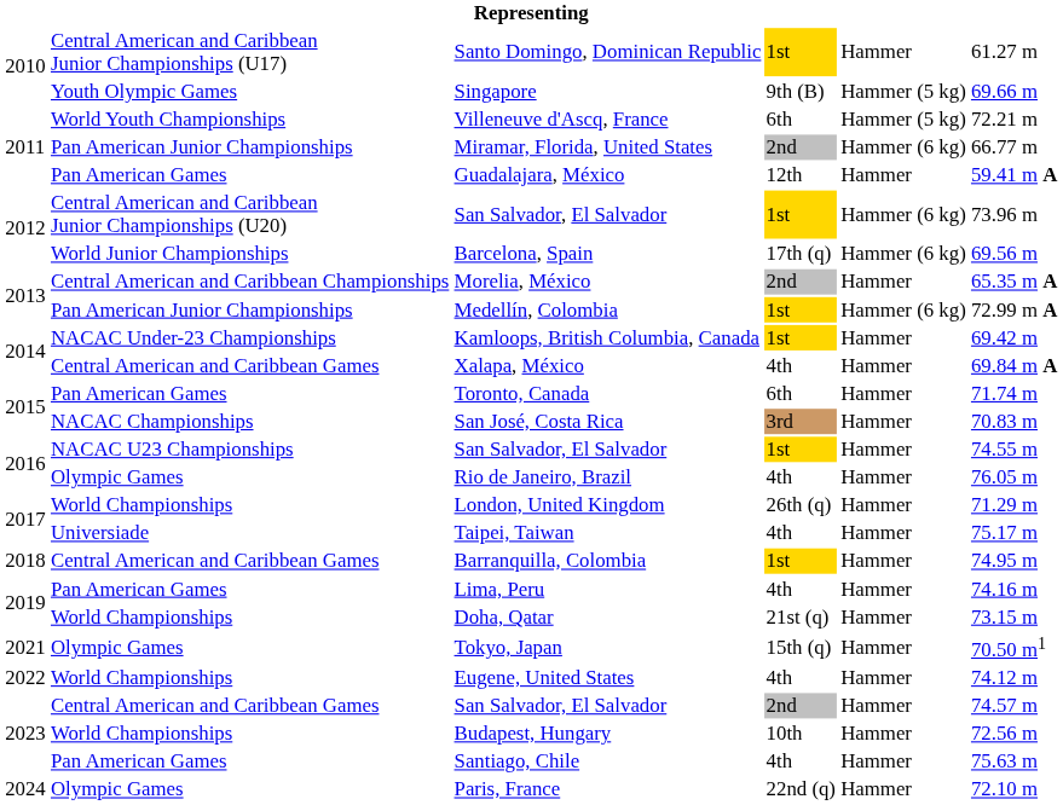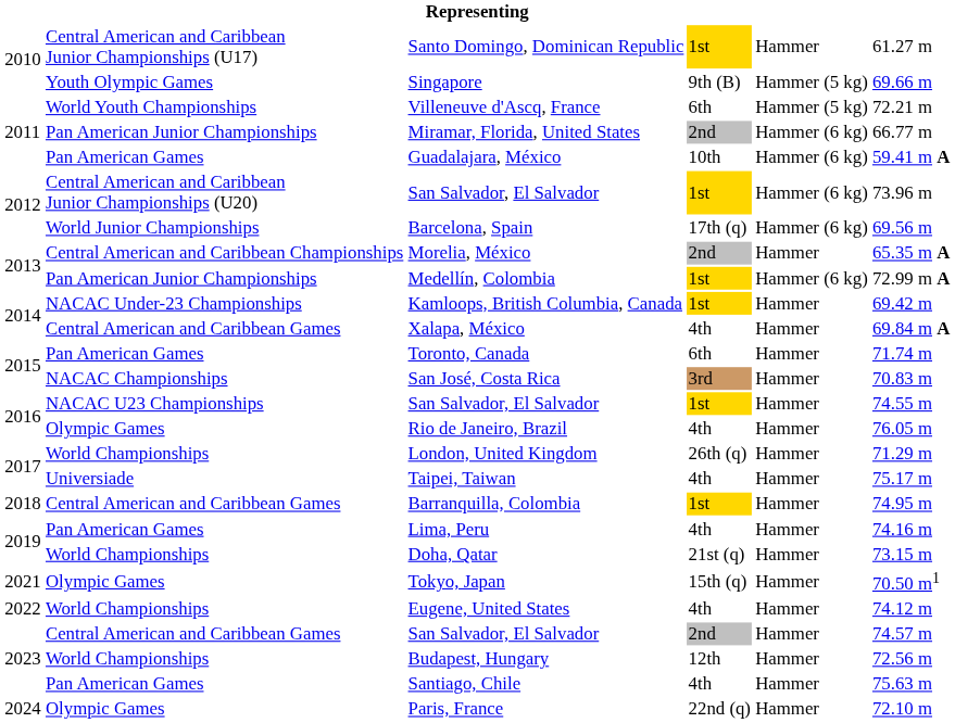Guadalajara, México | column 4: 12th -> 10th
Guadalajara, México | column 5: Hammer -> Hammer (6 kg)
Budapest, Hungary | column 4: 10th -> 12th
